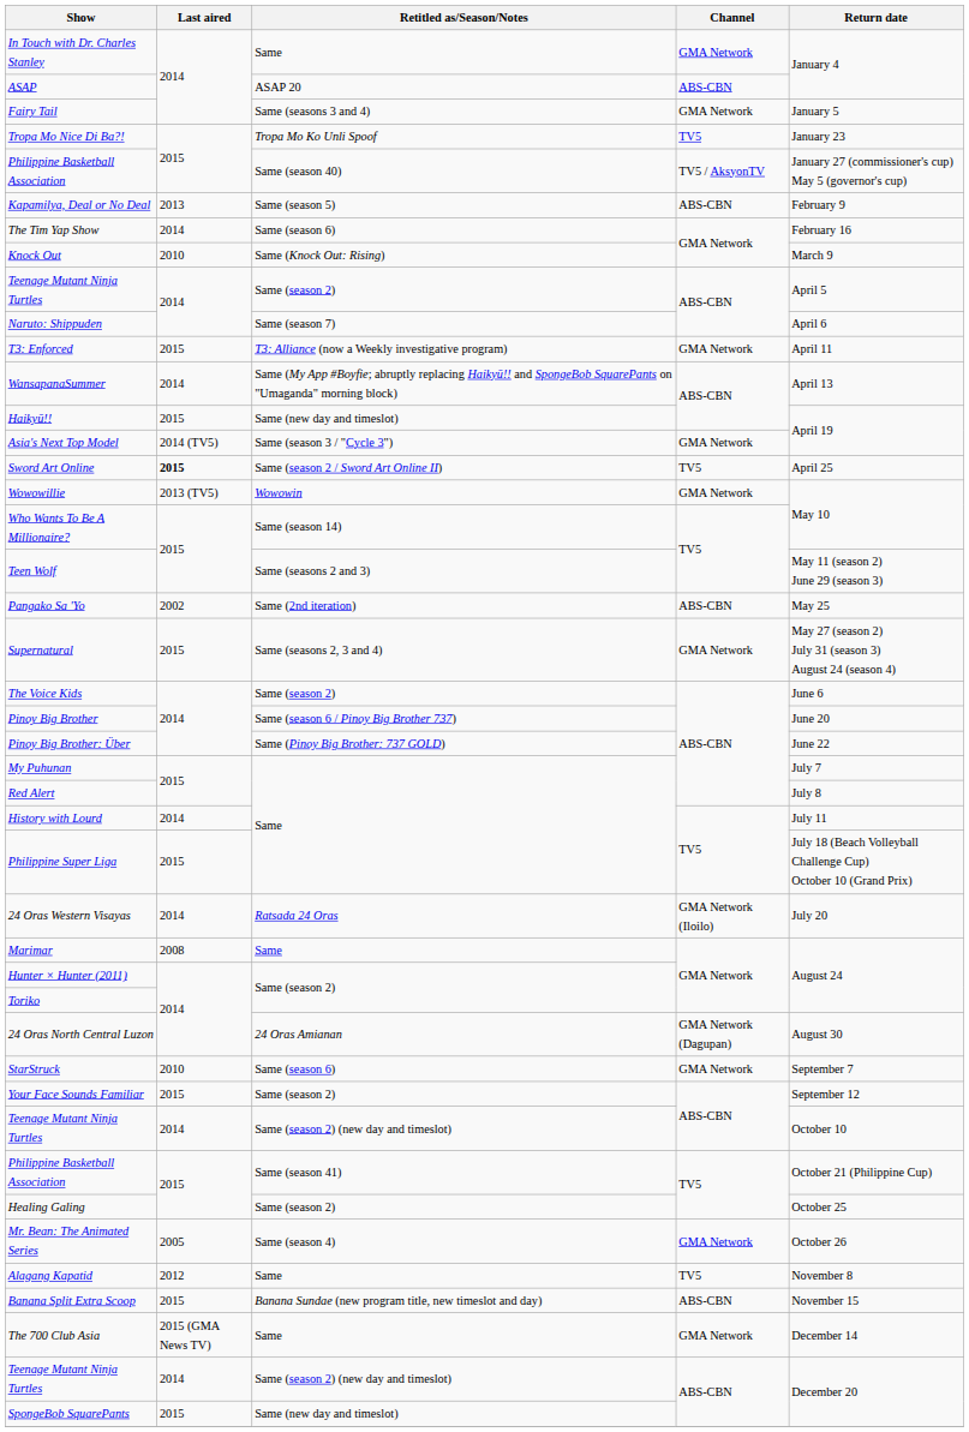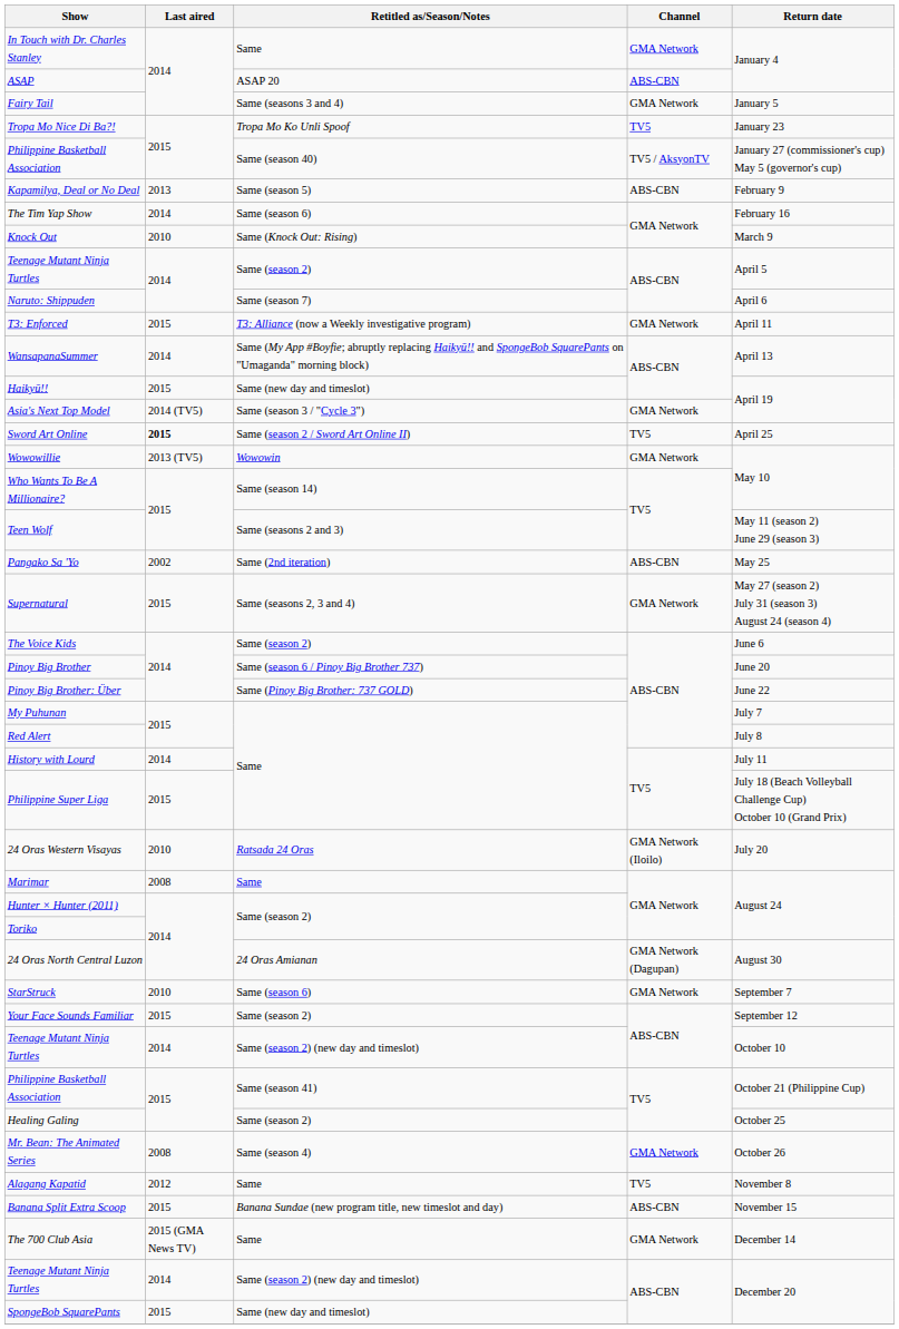24 Oras Western Visayas | Last aired: 2014 -> 2010
Mr. Bean: The Animated Series | Last aired: 2005 -> 2008
